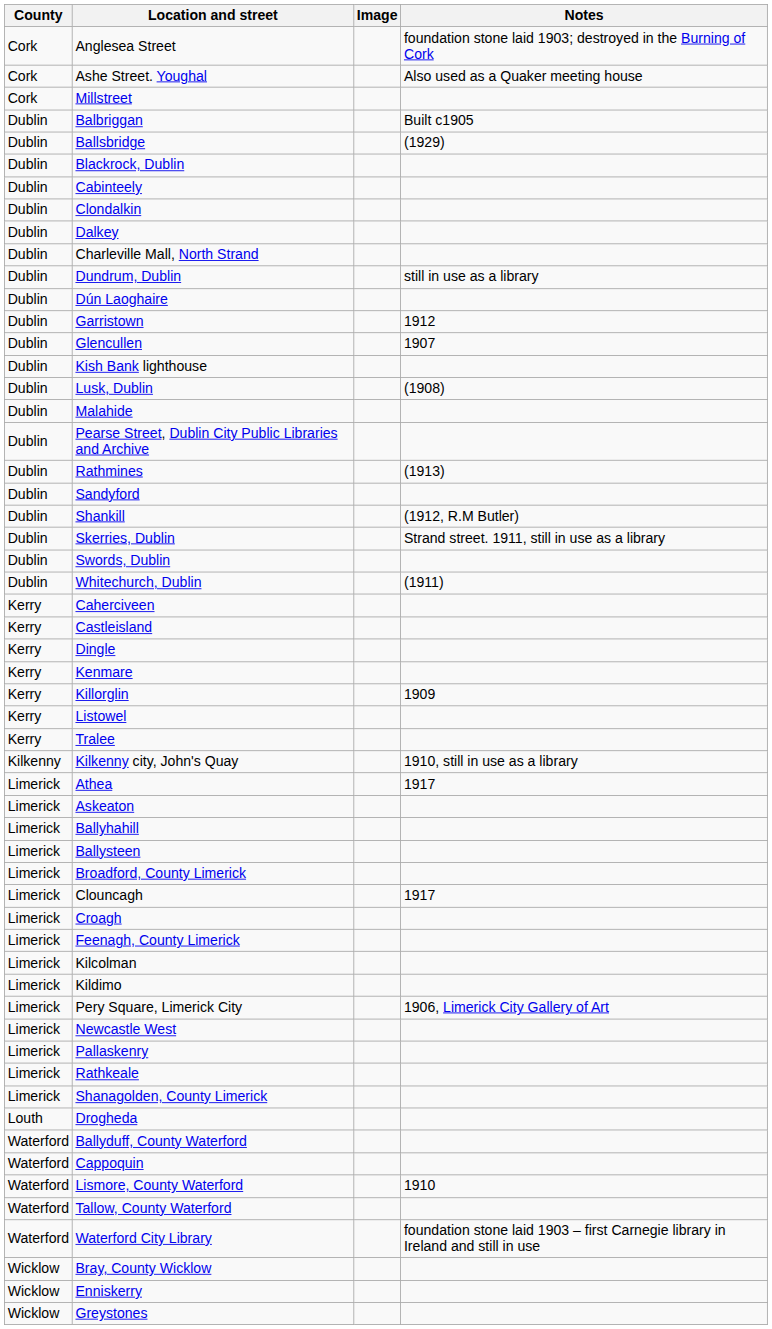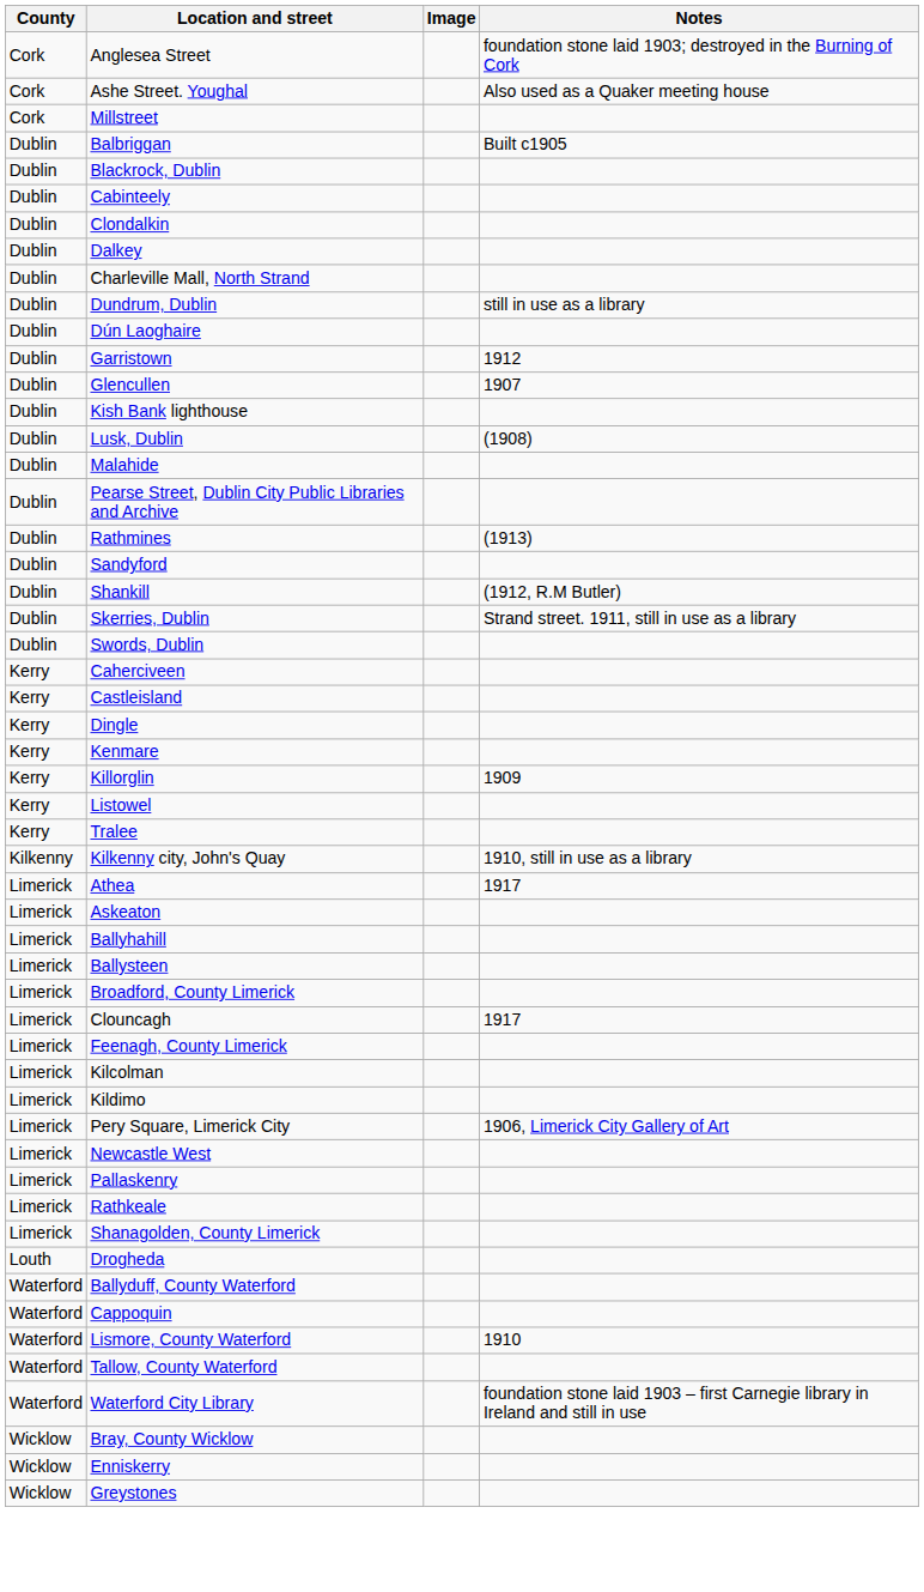- row: Dublin | Ballsbridge | (1929)
- row: Dublin | Whitechurch, Dublin | (1911)
- row: Limerick | Croagh
